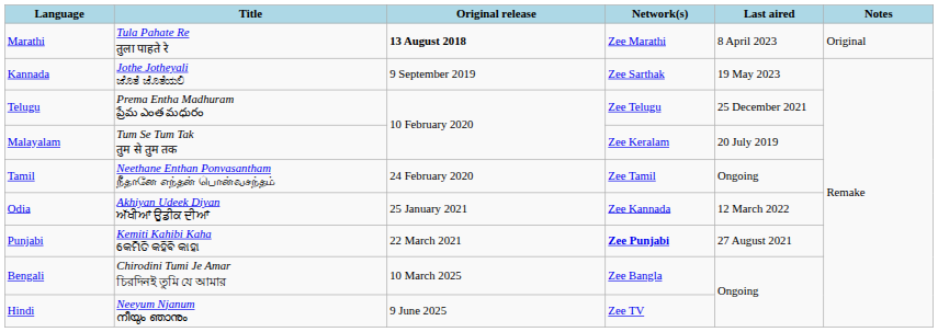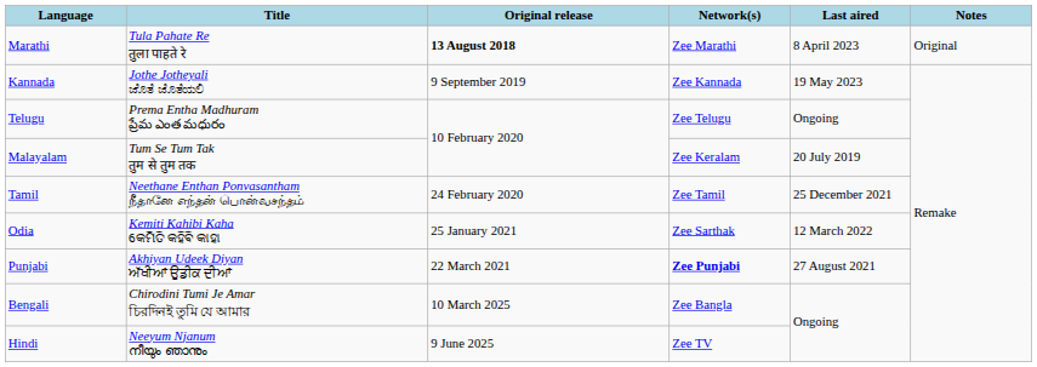Kannada | Network(s): Zee Sarthak -> Zee Kannada
Telugu | Last aired: 25 December 2021 -> Ongoing
Tamil | Last aired: Ongoing -> 25 December 2021
Odia | Title: Akhiyan Udeek Diyan ਅੱਖੀਆਂ ਉਡੀਕ ਦੀਆਂ -> Kemiti Kahibi Kaha କେମିତି କହିବି କାହା
Odia | Network(s): Zee Kannada -> Zee Sarthak
Punjabi | Title: Kemiti Kahibi Kaha କେମିତି କହିବି କାହା -> Akhiyan Udeek Diyan ਅੱਖੀਆਂ ਉਡੀਕ ਦੀਆਂ
